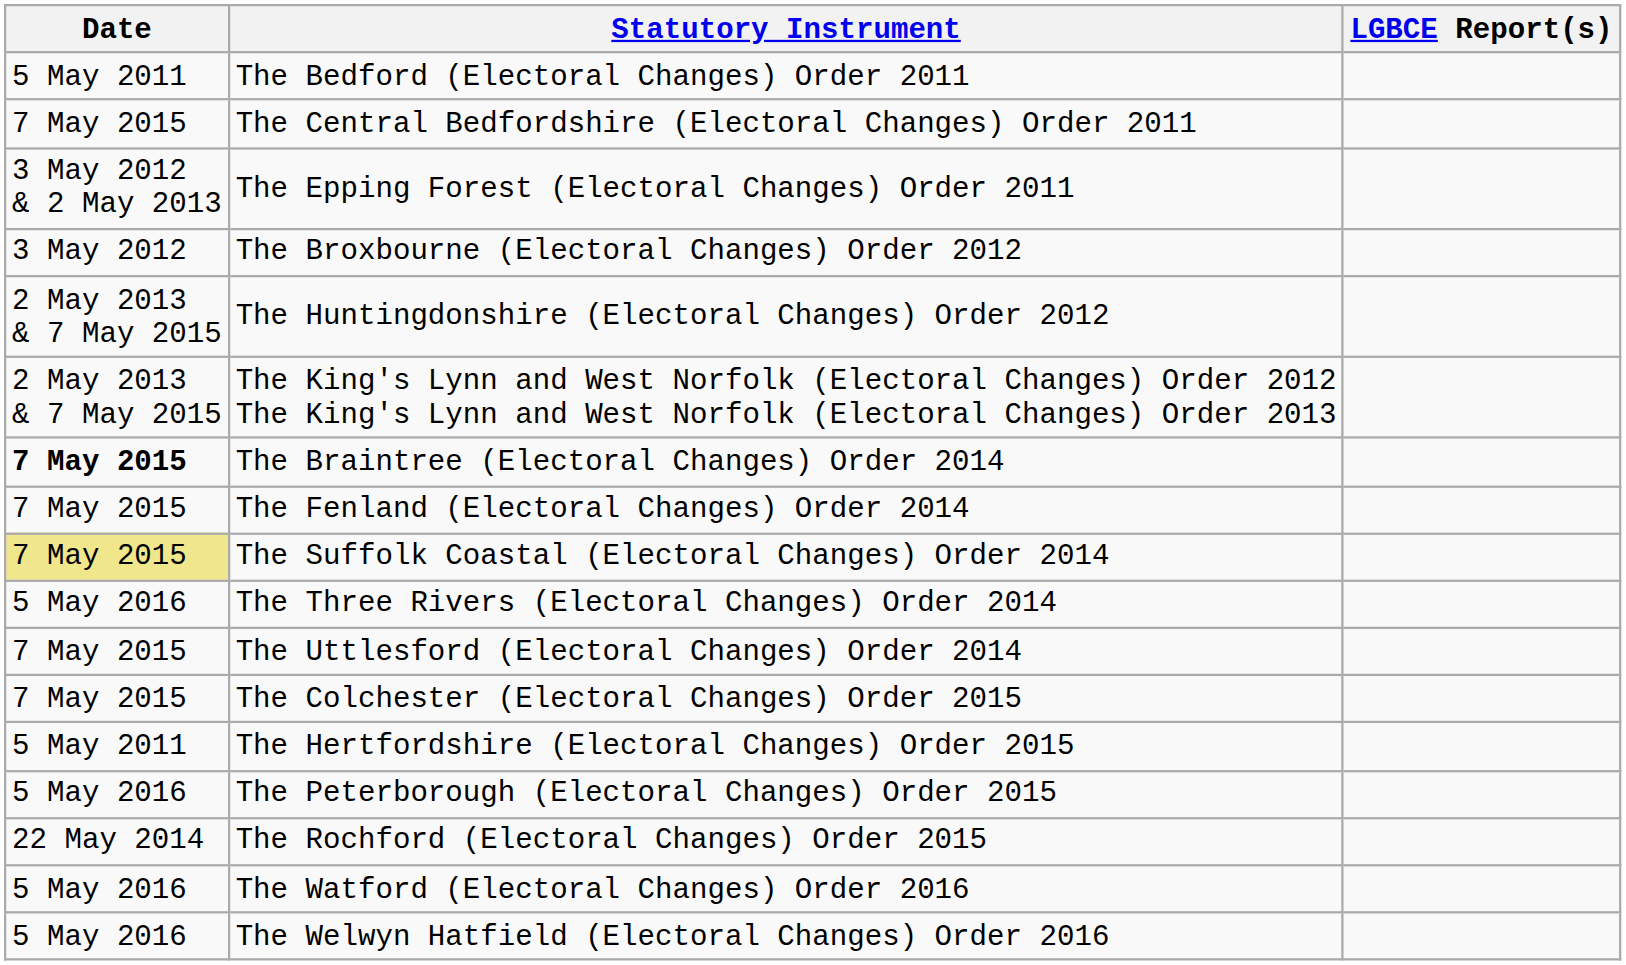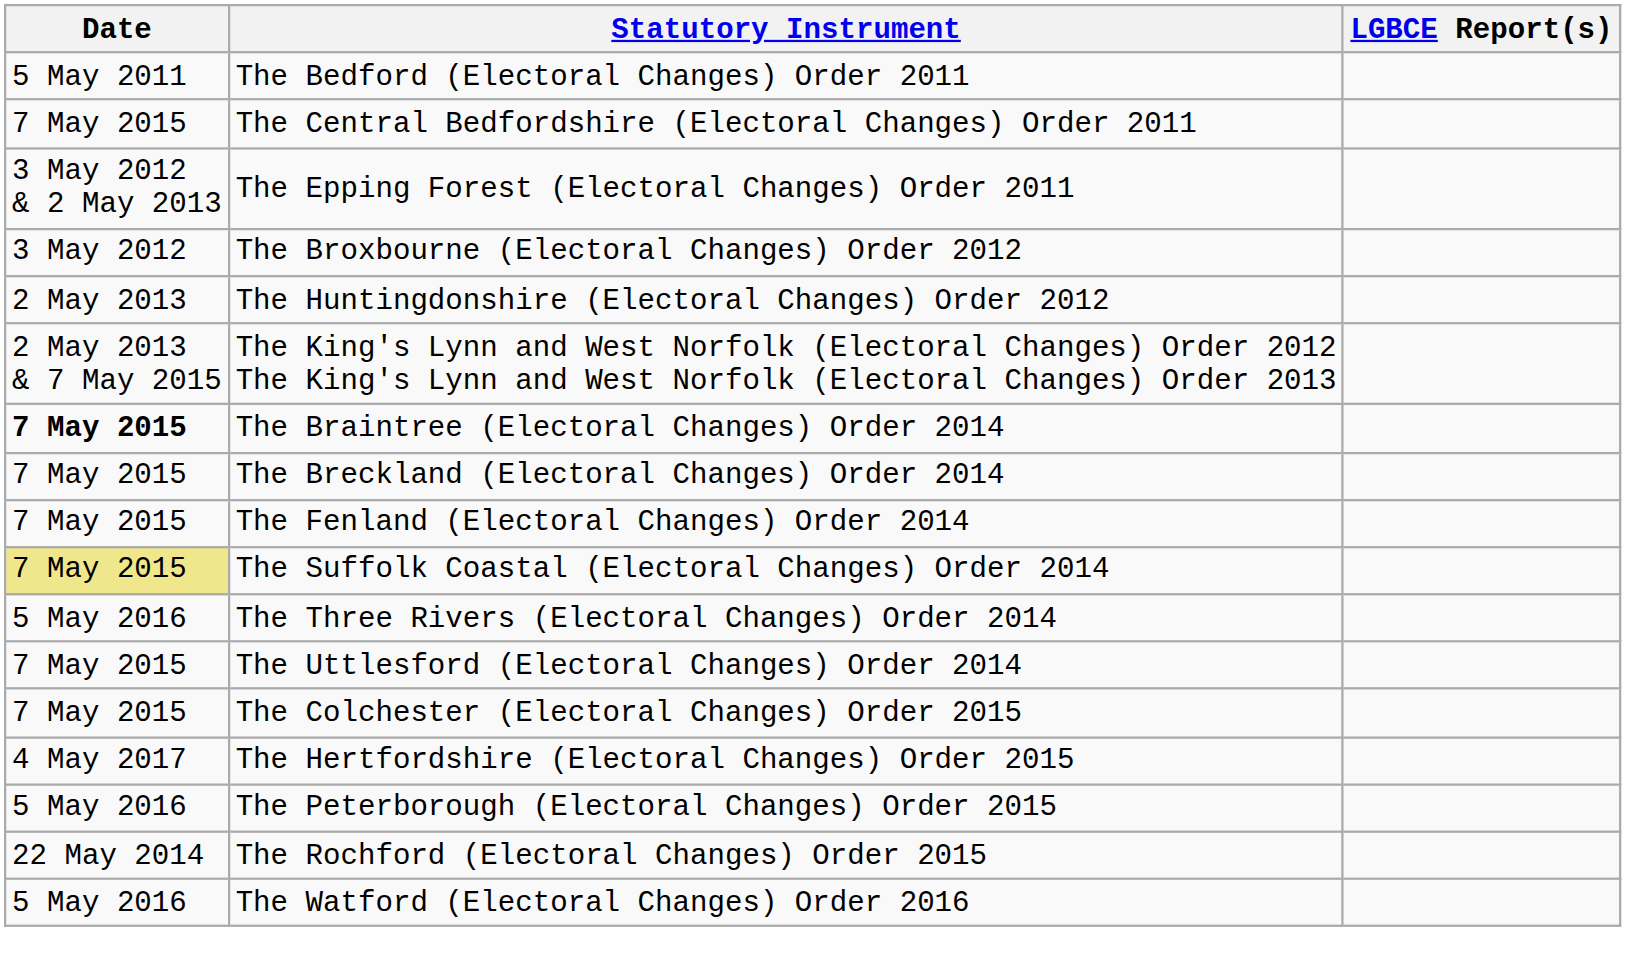The Huntingdonshire (Electoral Changes) Order 2012 | Date: 2 May 2013 & 7 May 2015 -> 2 May 2013
+ row: 7 May 2015 | The Breckland (Electoral Changes) Order 2014
The Hertfordshire (Electoral Changes) Order 2015 | Date: 5 May 2011 -> 4 May 2017
- row: 5 May 2016 | The Welwyn Hatfield (Electoral Changes) Order 2016
